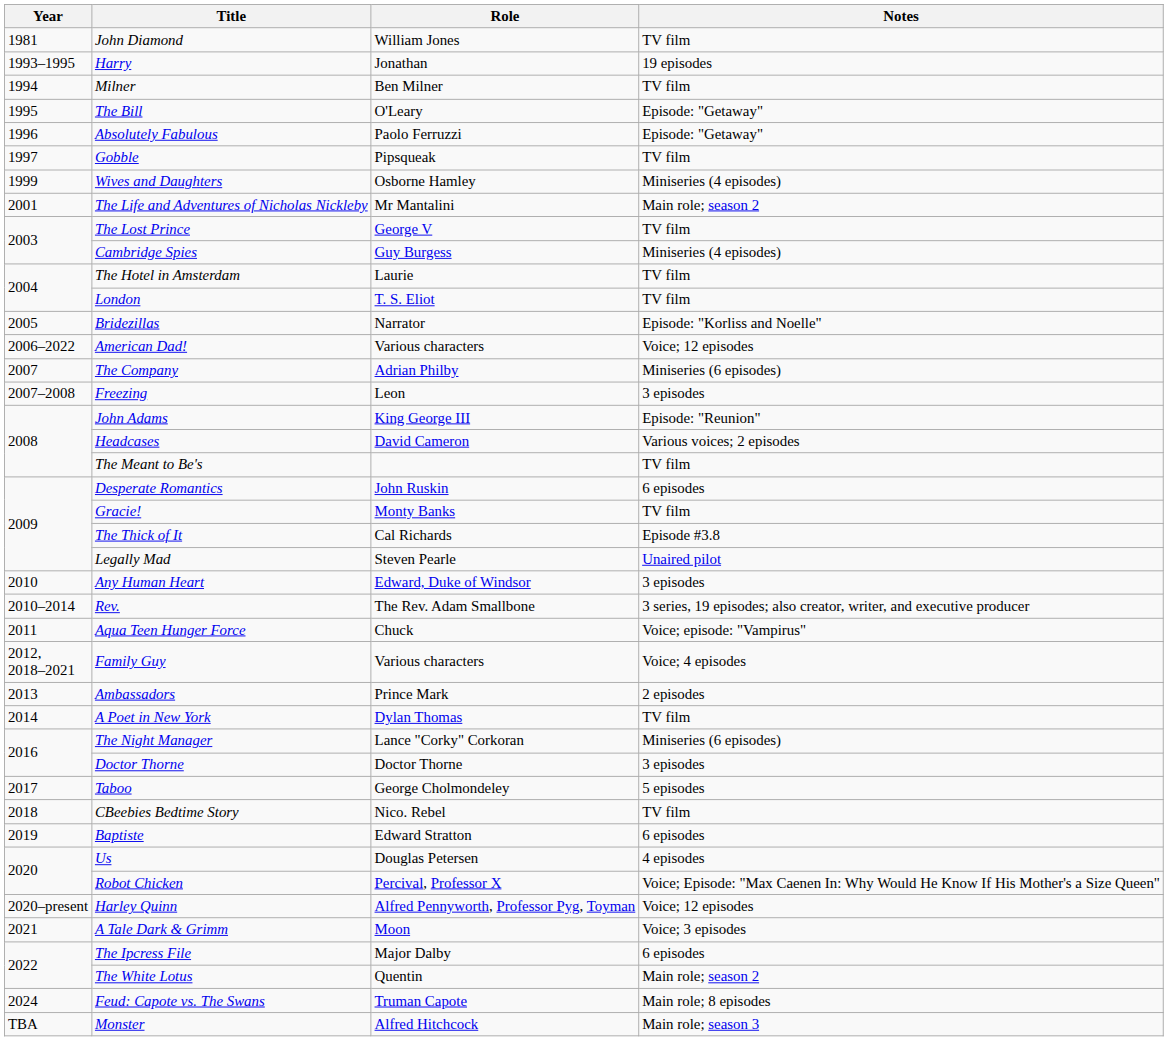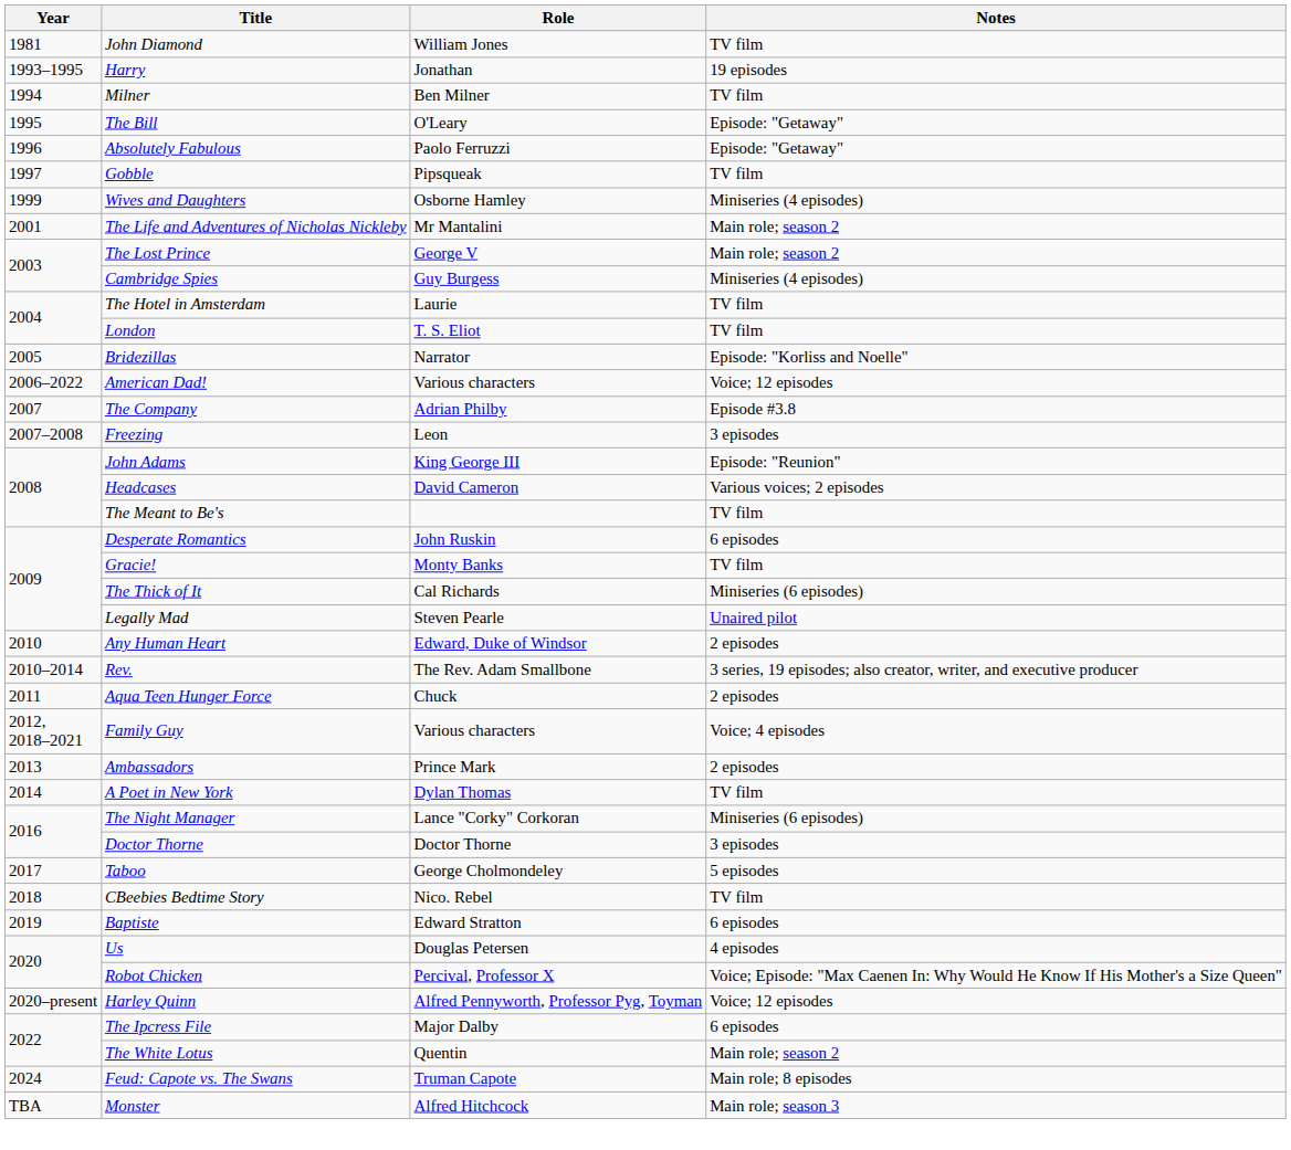The Lost Prince | Notes: TV film -> Main role; season 2
The Company | Notes: Miniseries (6 episodes) -> Episode #3.8
The Thick of It | Notes: Episode #3.8 -> Miniseries (6 episodes)
Any Human Heart | Notes: 3 episodes -> 2 episodes
Aqua Teen Hunger Force | Notes: Voice; episode: "Vampirus" -> 2 episodes
- row: 2021 | A Tale Dark & Grimm | Moon | Voice; 3 episodes
